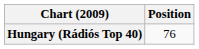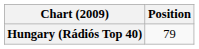Hungary (Rádiós Top 40) | Position: 76 -> 79
